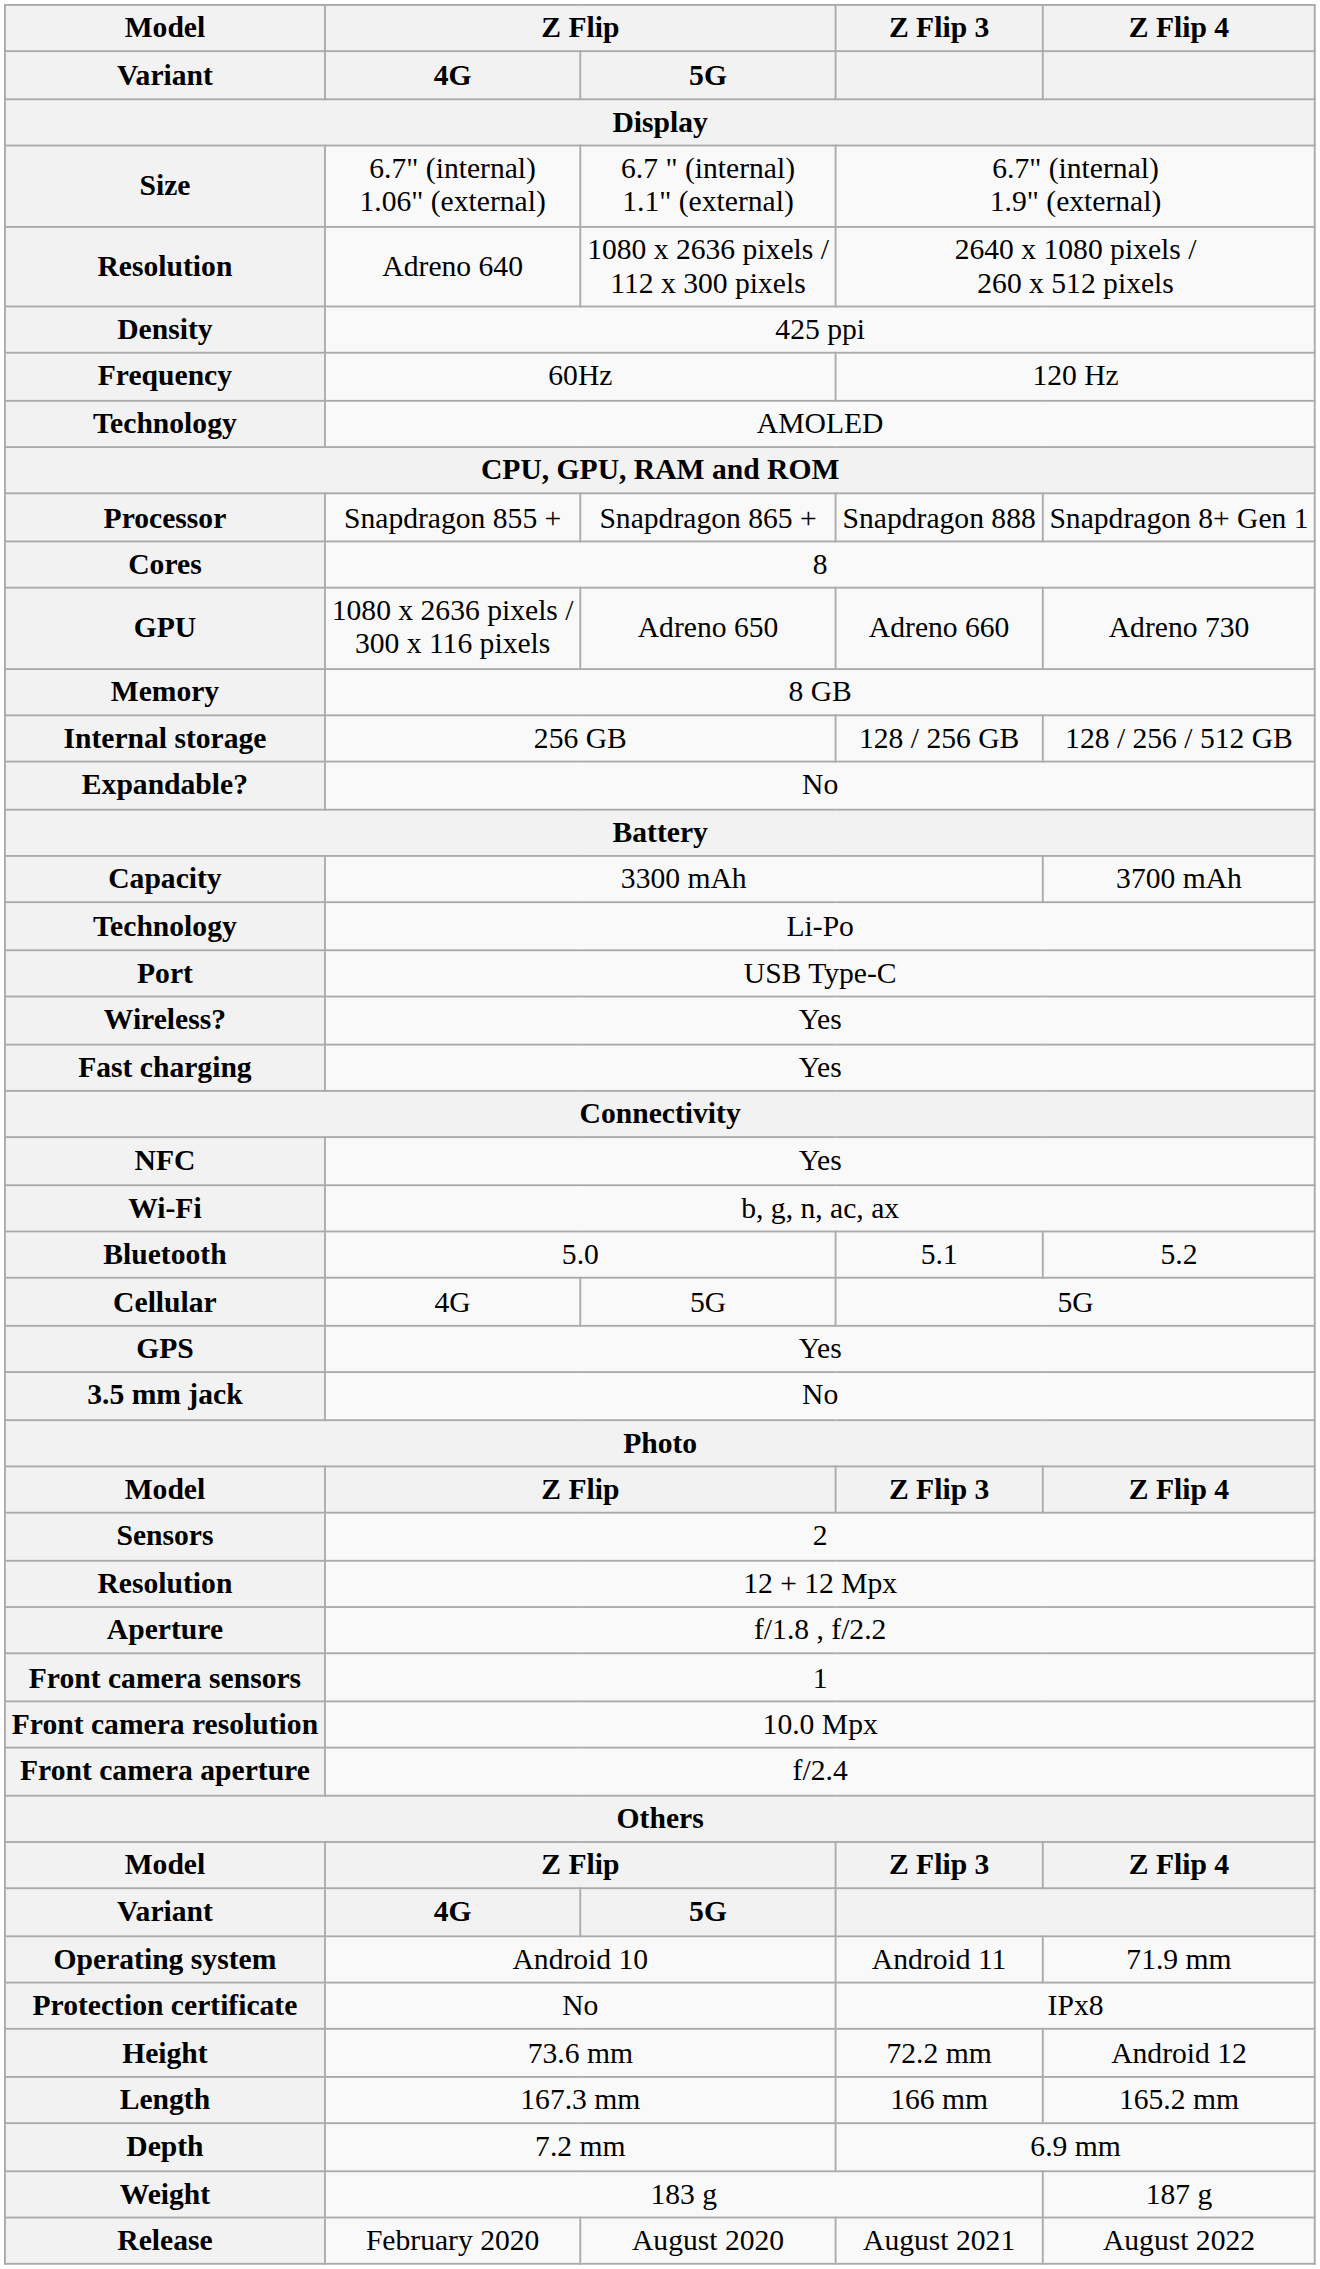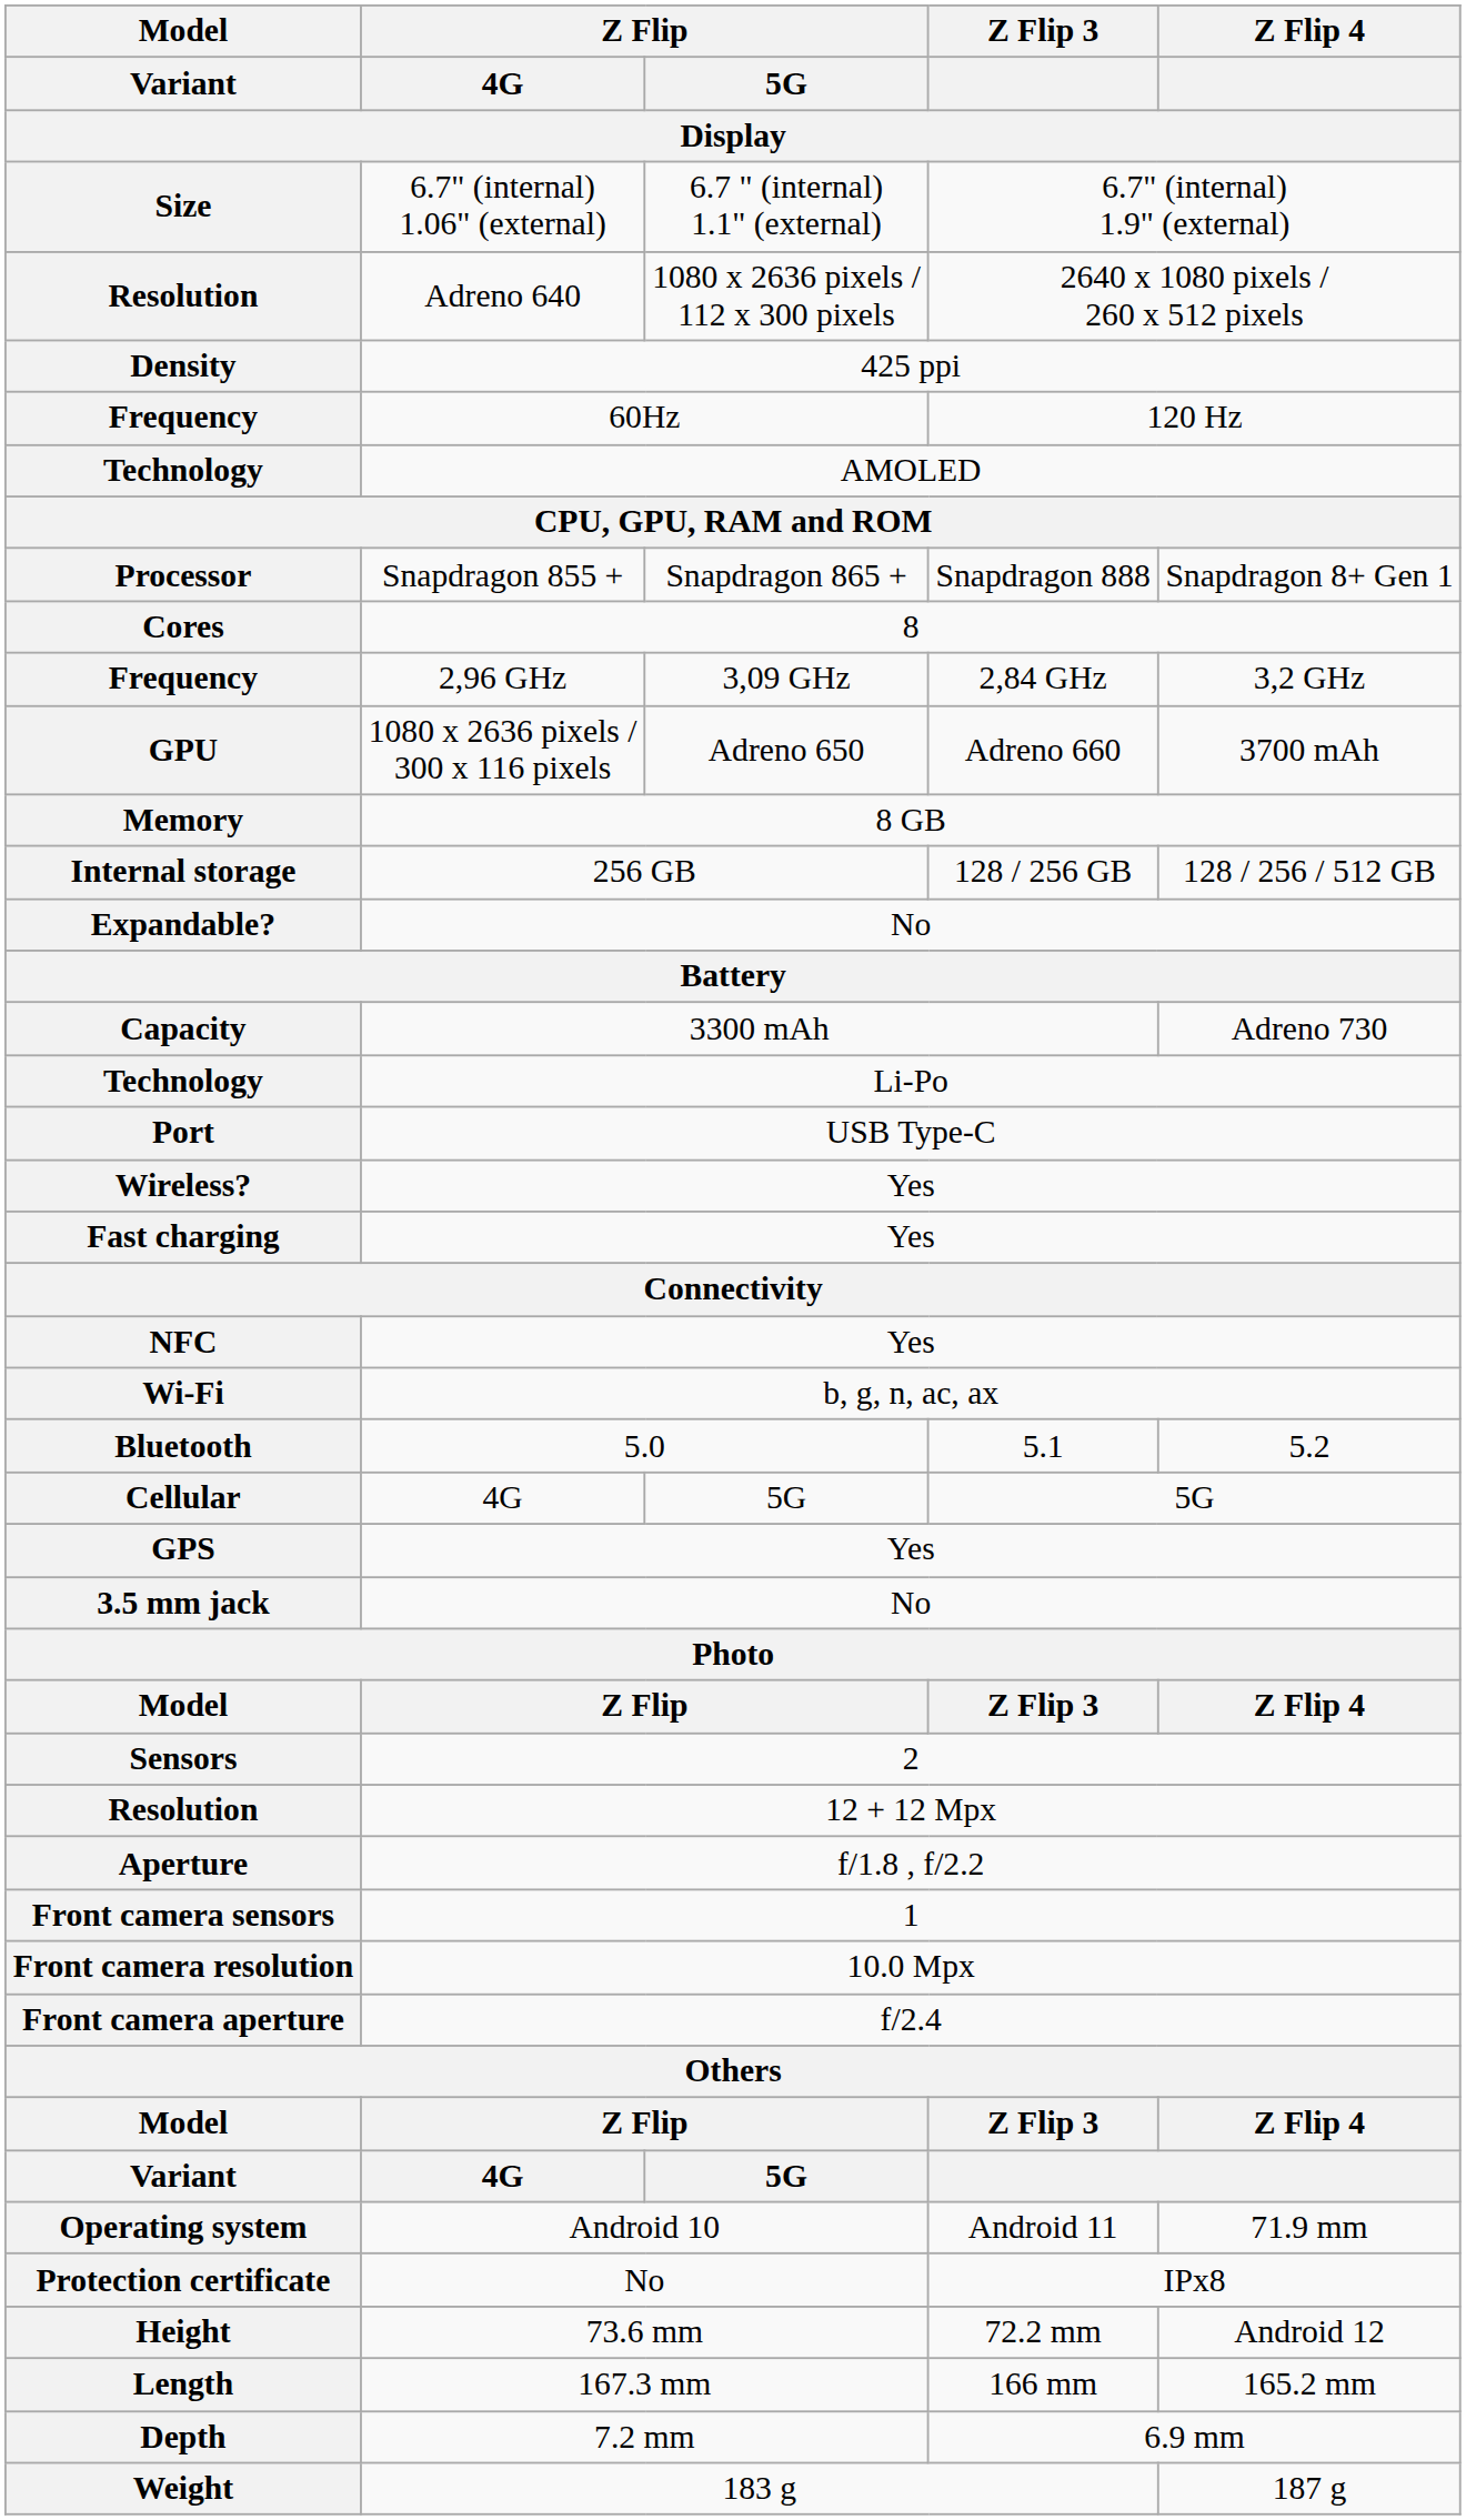+ row: Frequency | 2,96 GHz | 3,09 GHz | 2,84 GHz | 3,2 GHz
GPU | Z Flip 4: Adreno 730 -> 3700 mAh
Capacity | Z Flip 4: 3700 mAh -> Adreno 730
- row: Release | February 2020 | August 2020 | August 2021 | August 2022
